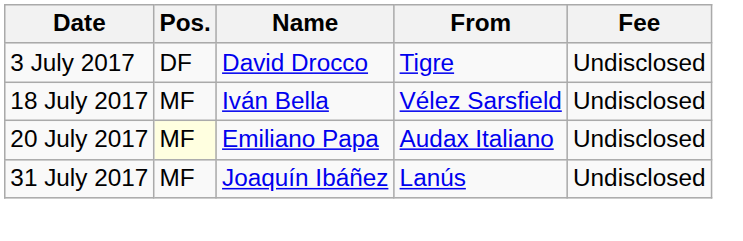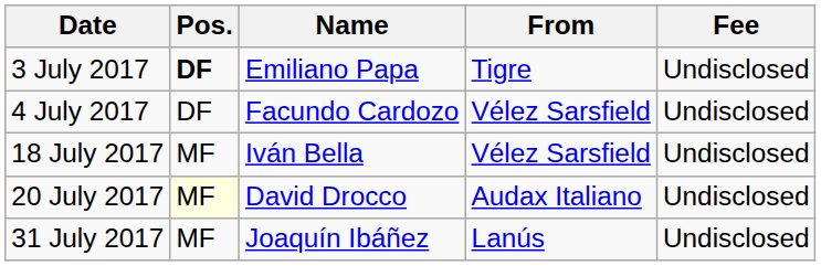3 July 2017 | Pos.: normal -> bold
3 July 2017 | Name: David Drocco -> Emiliano Papa
+ row: 4 July 2017 | DF | Facundo Cardozo | Vélez Sarsfield | Undisclosed
20 July 2017 | Name: Emiliano Papa -> David Drocco
